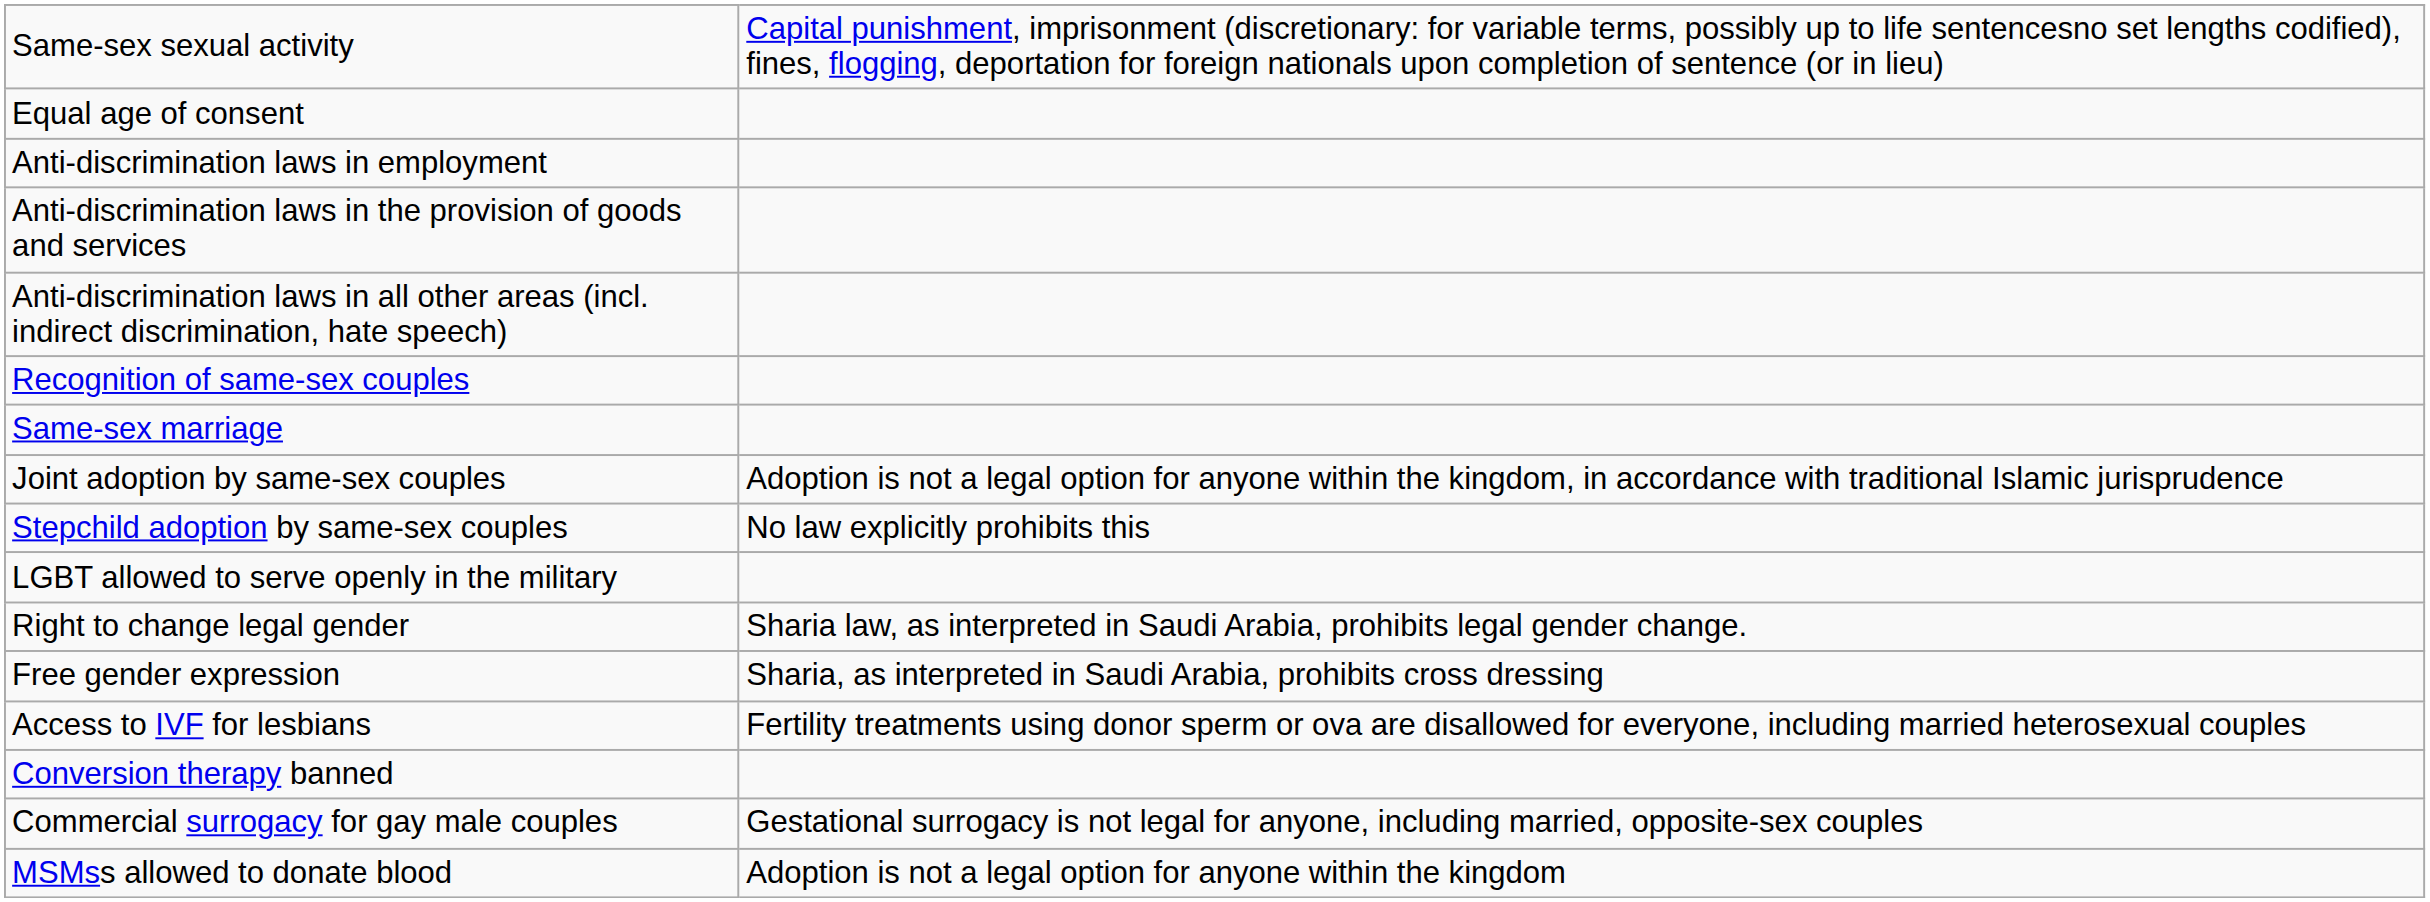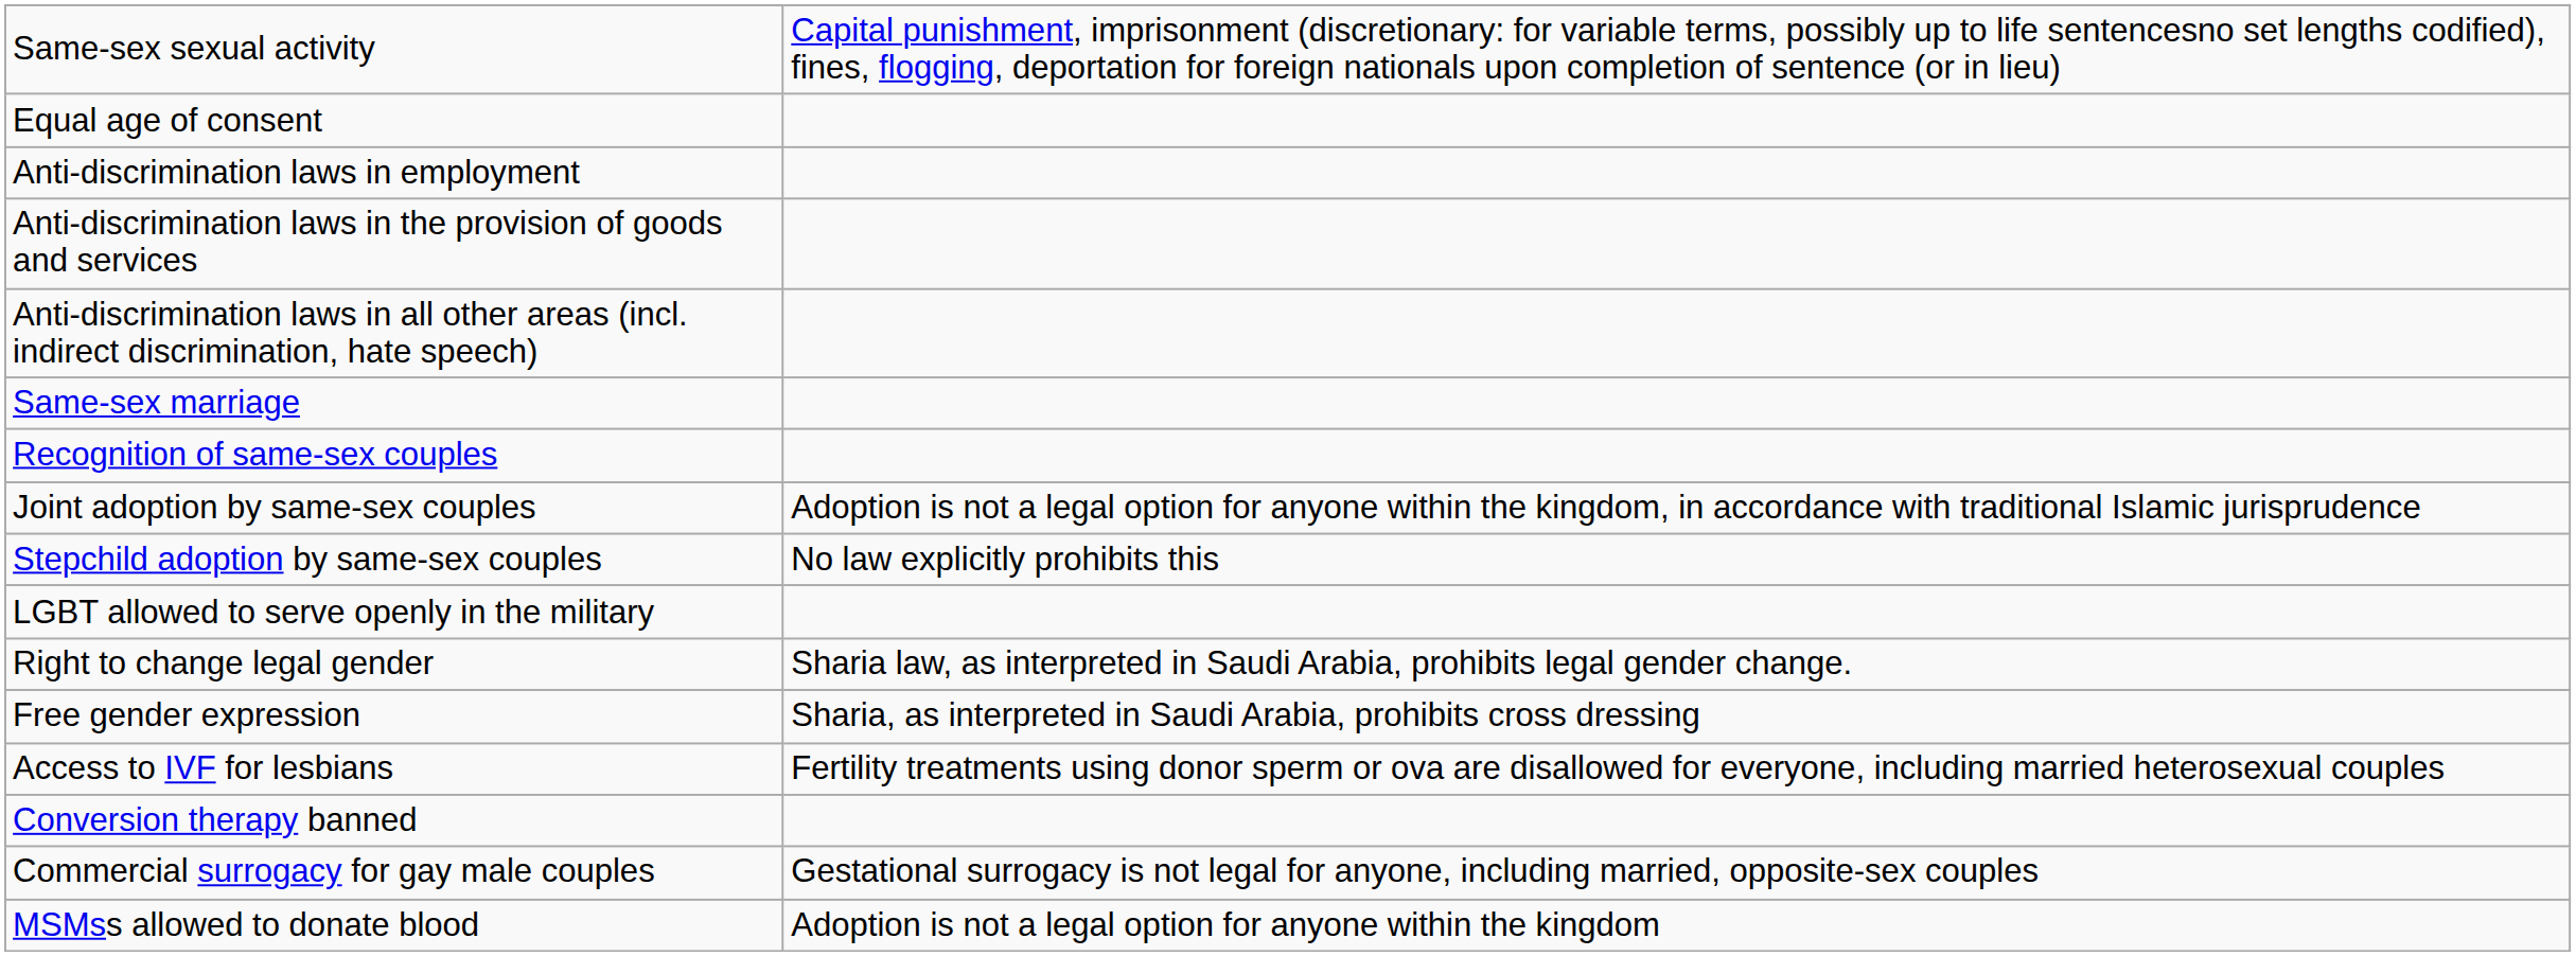rows swapped: Same-sex marriage <-> Recognition of same-sex couples
